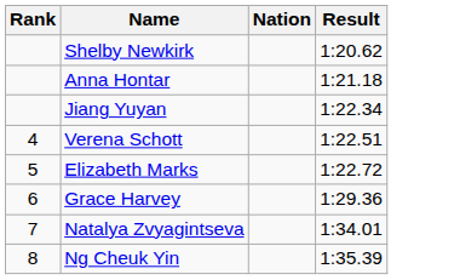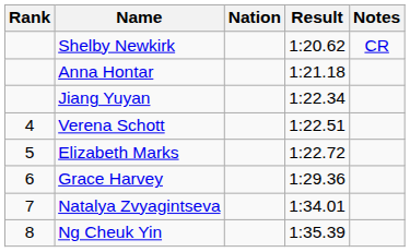+ column: Notes | CR
